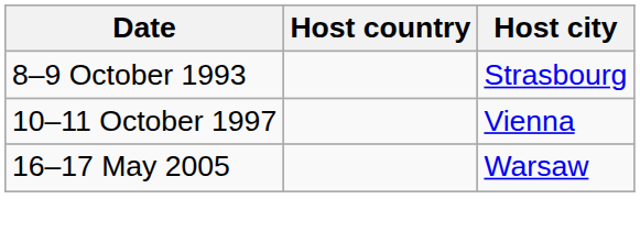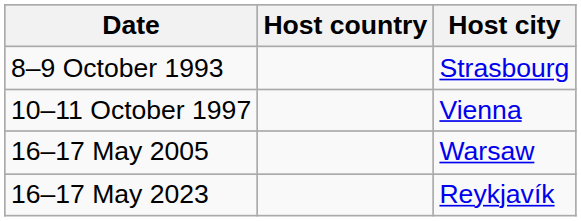+ row: 16–17 May 2023 | Reykjavík
